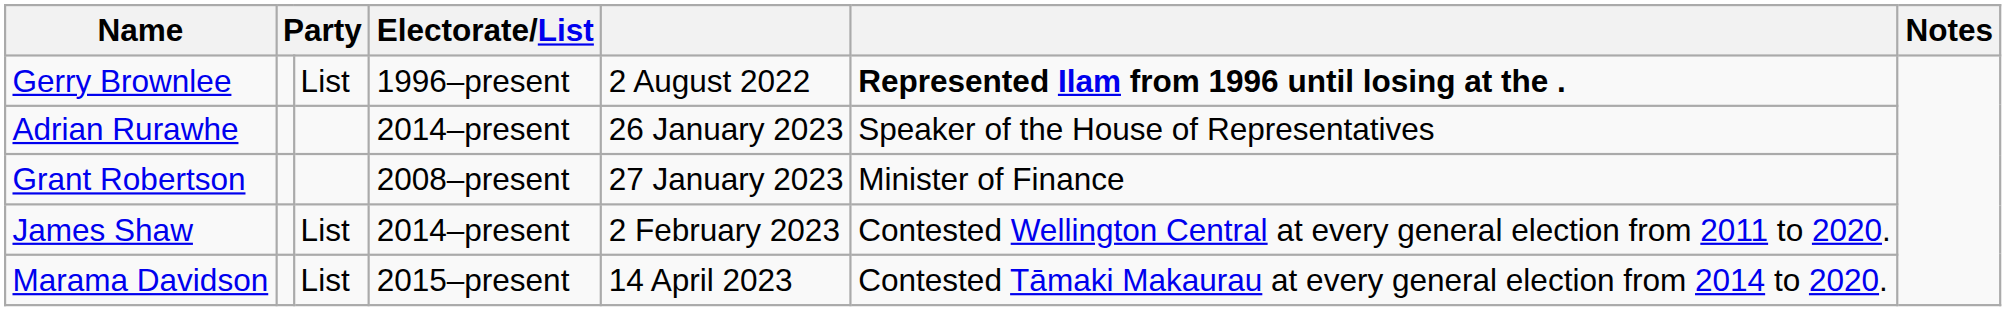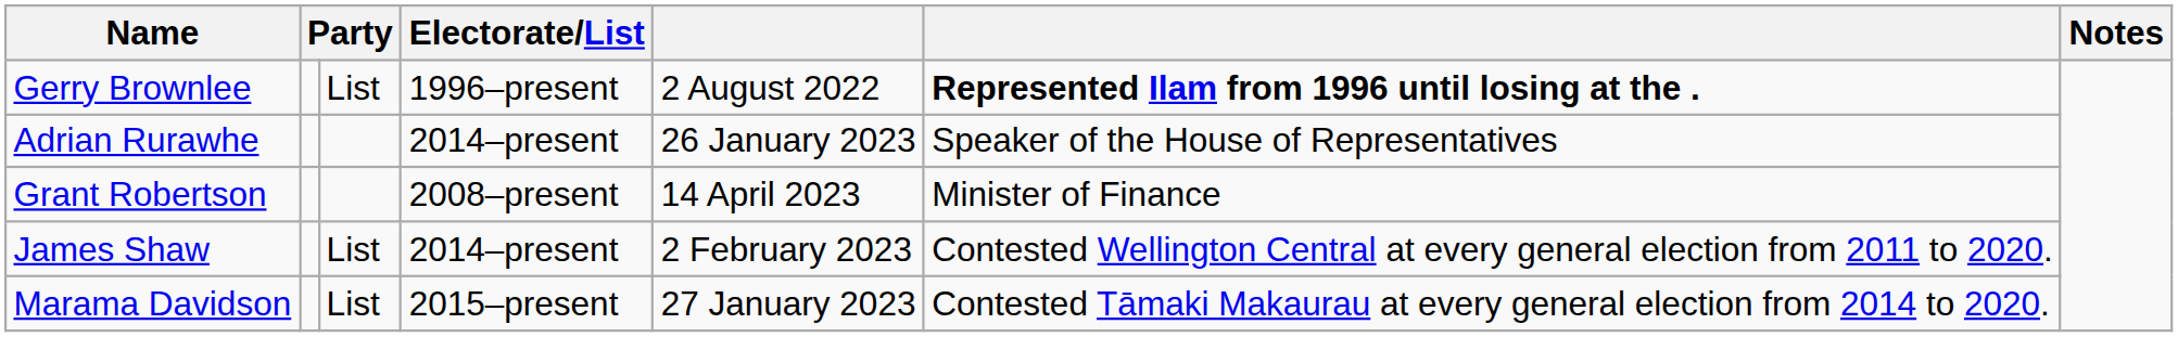Grant Robertson | column 5: 27 January 2023 -> 14 April 2023
Marama Davidson | column 5: 14 April 2023 -> 27 January 2023
